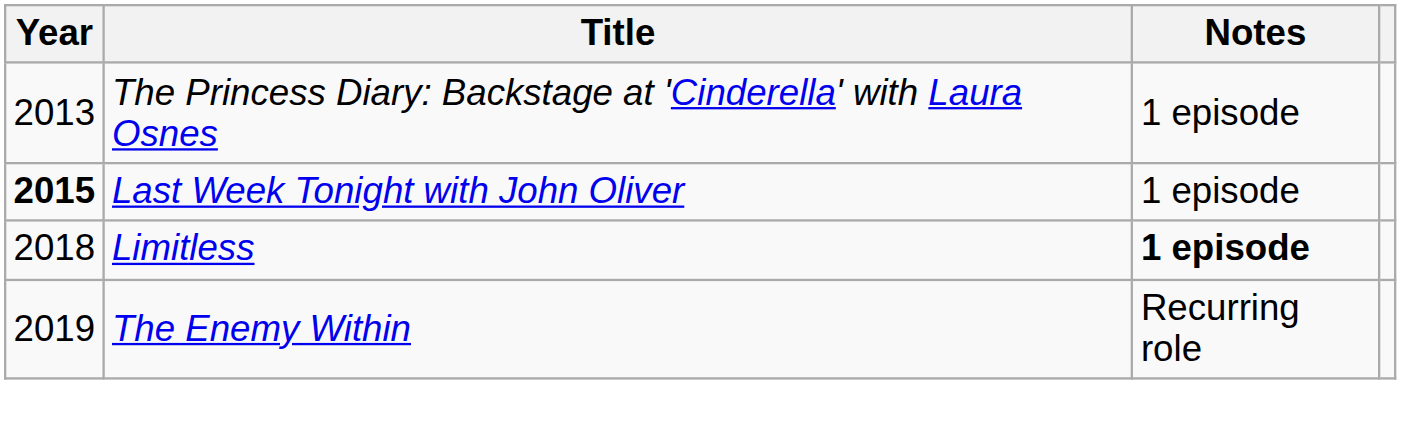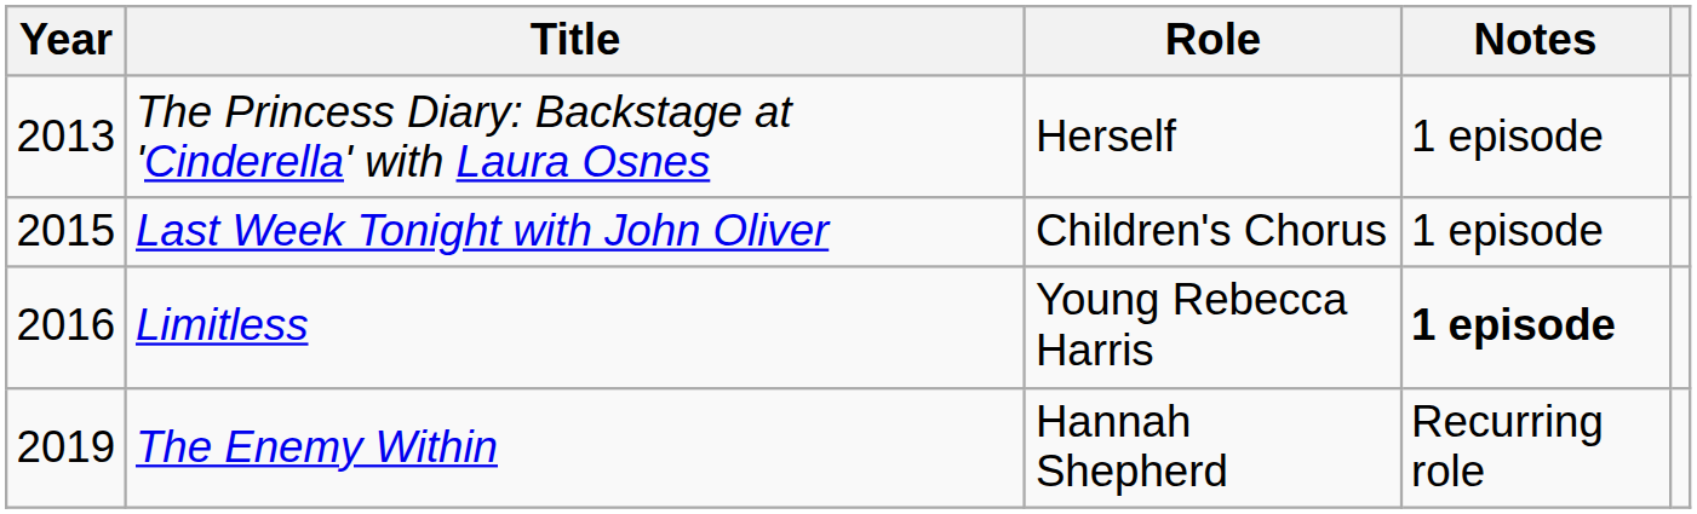+ column: Role | Herself | Children's Chorus | Young Rebecca Harris | Hannah Shepherd
Last Week Tonight with John Oliver | Year: bold -> normal
Limitless | Year: 2018 -> 2016
